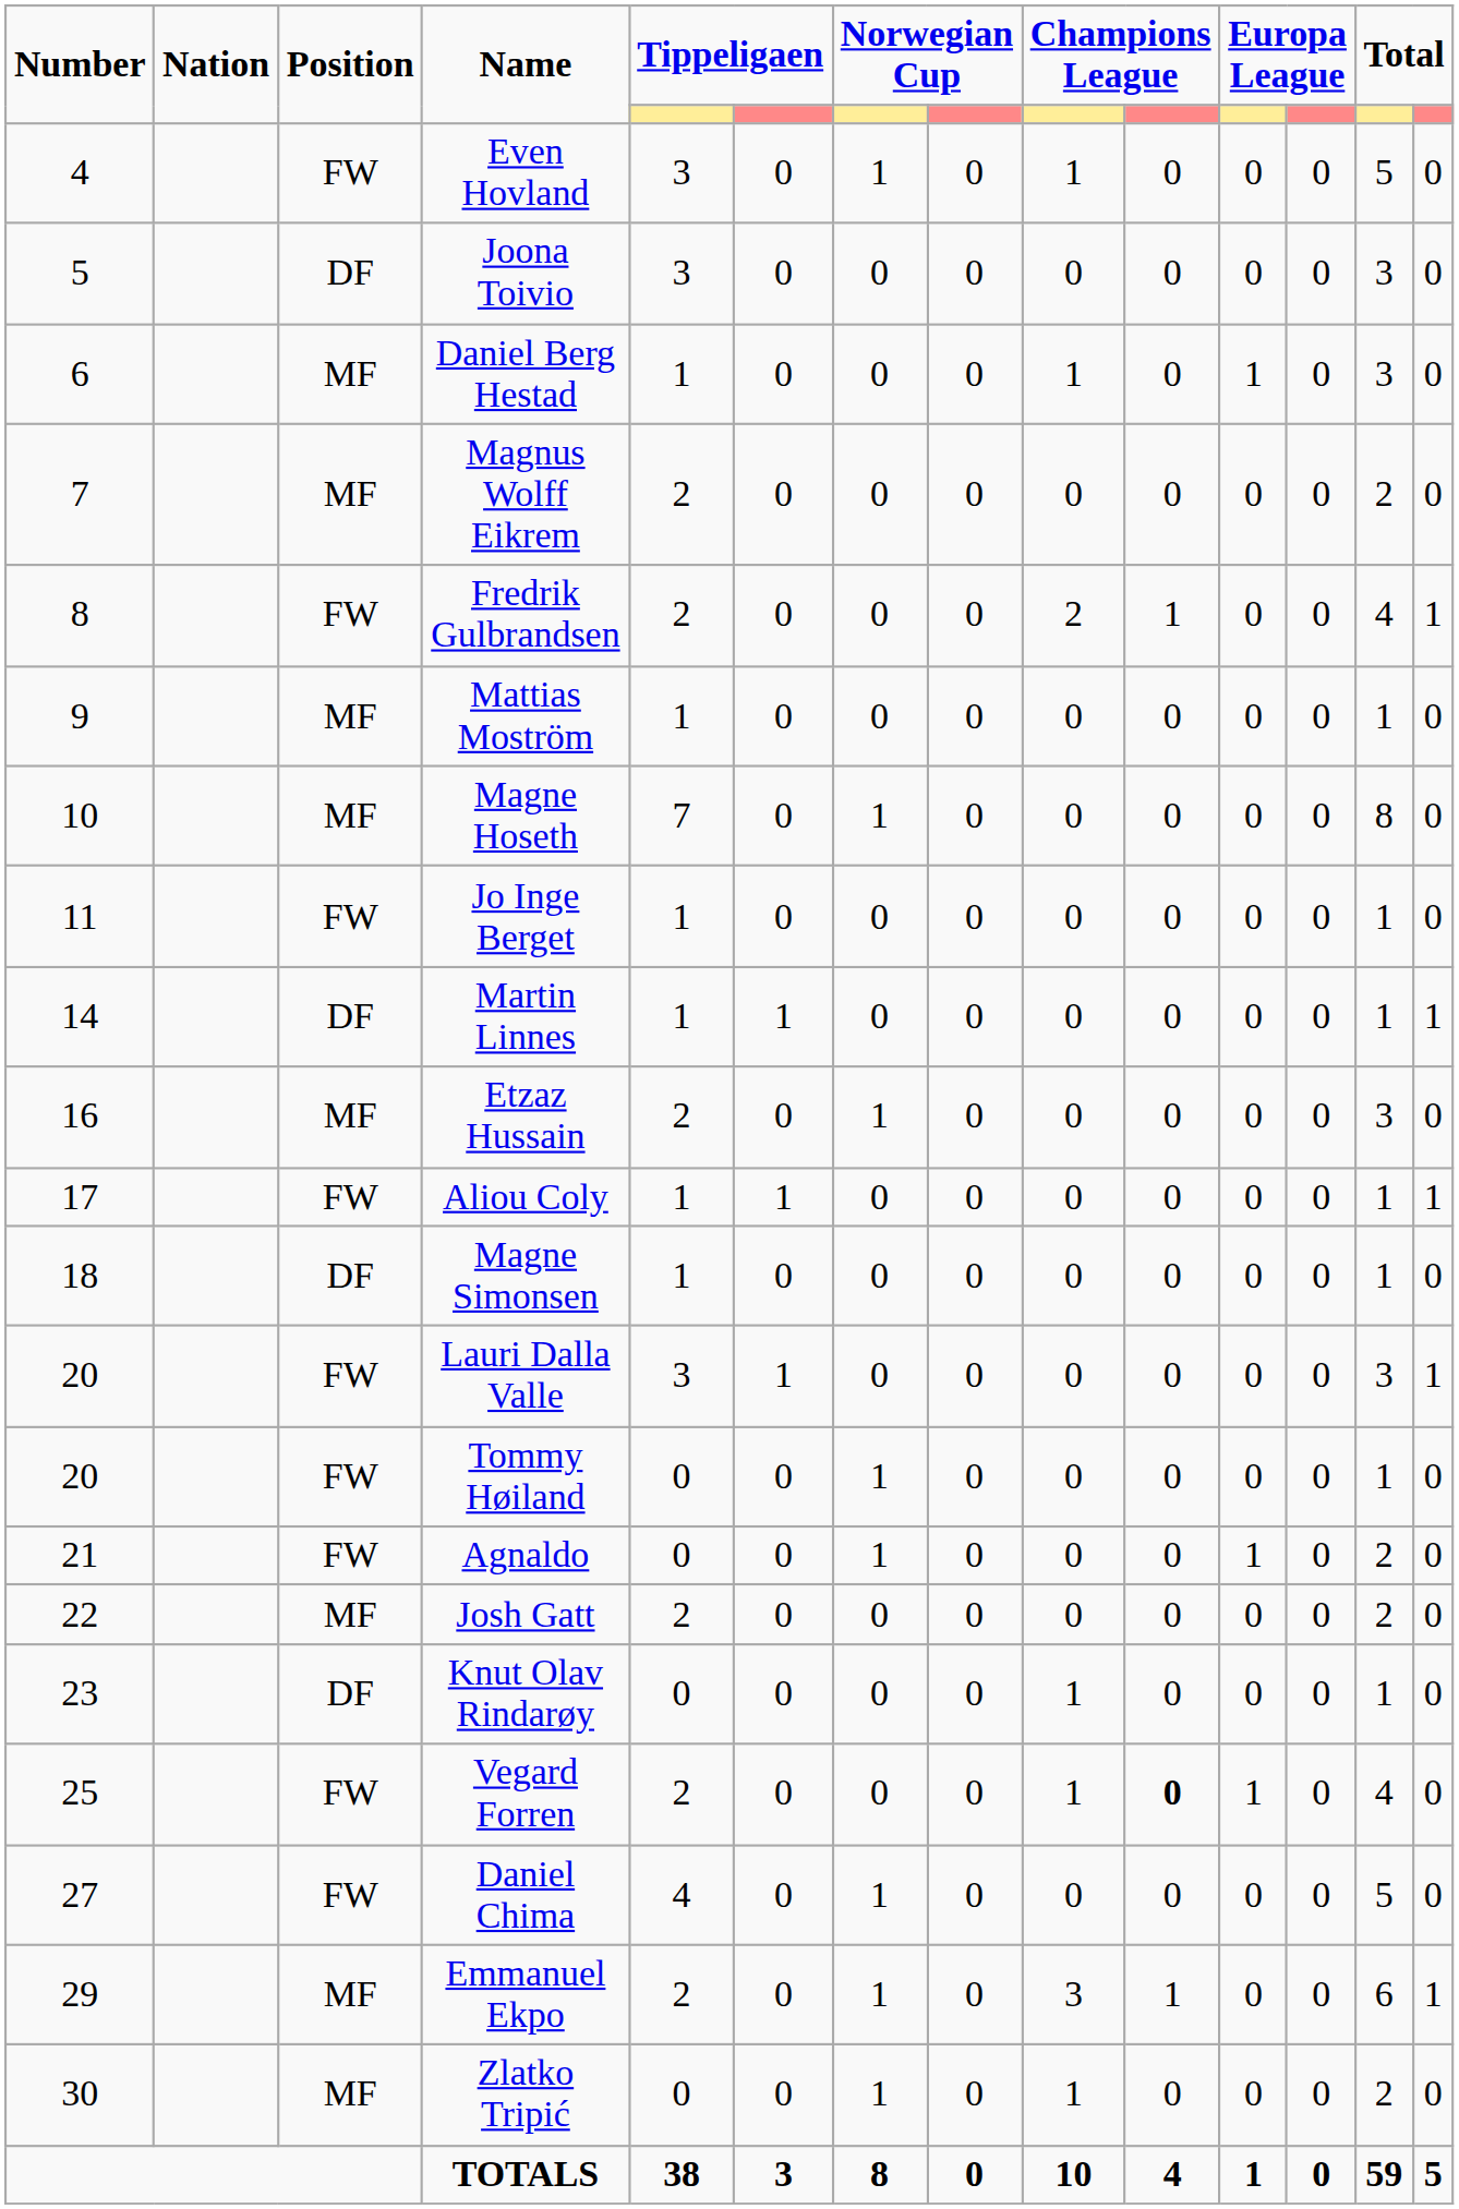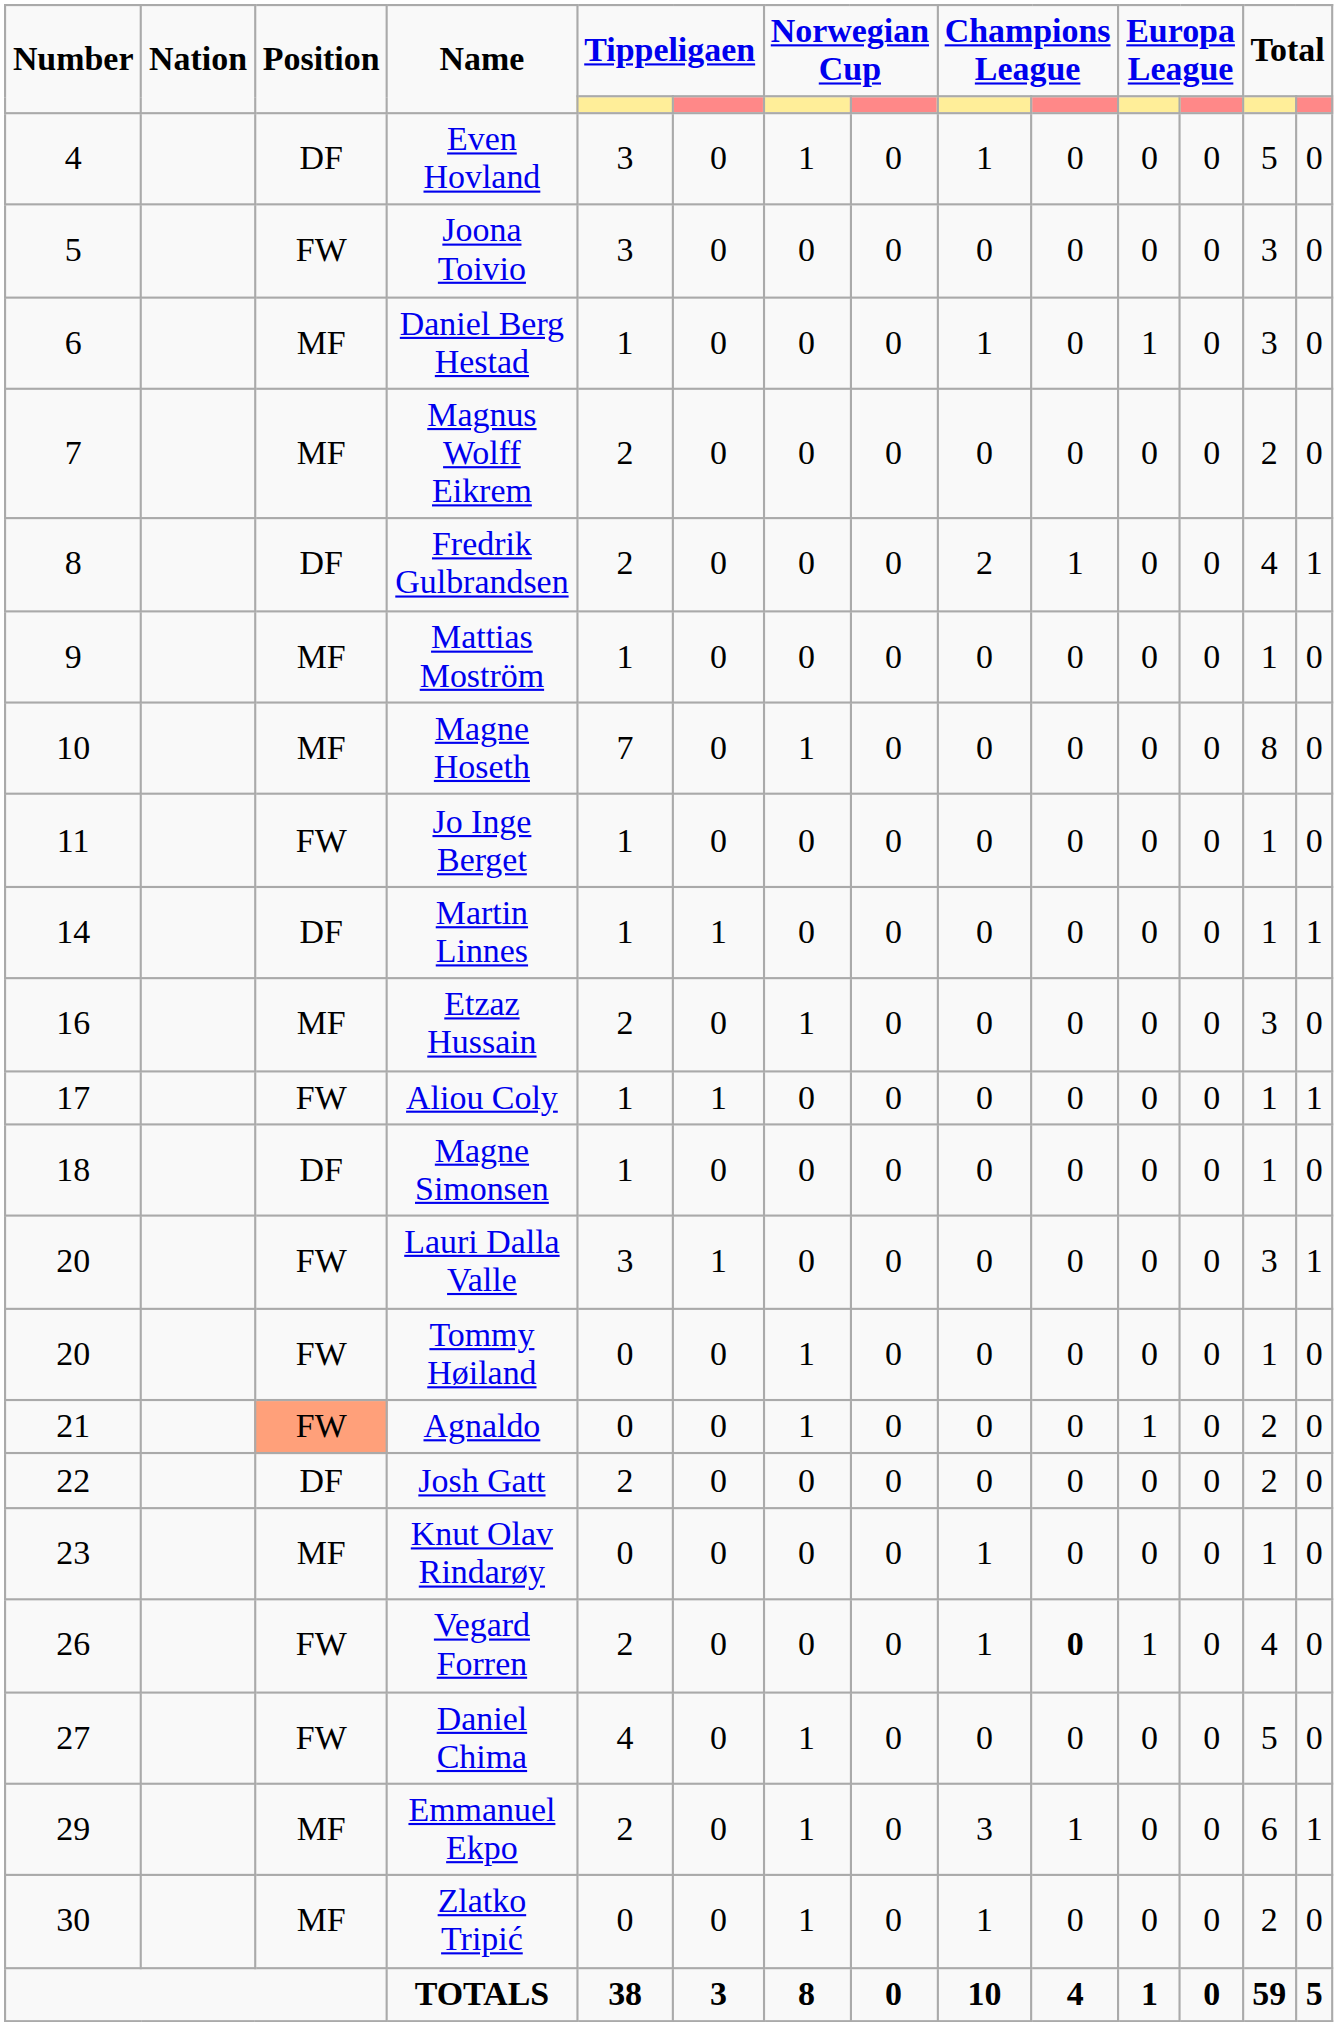Even Hovland | Position: FW -> DF
Joona Toivio | Position: DF -> FW
Fredrik Gulbrandsen | Position: FW -> DF
Agnaldo | Position: no background -> lightsalmon background
Josh Gatt | Position: MF -> DF
Knut Olav Rindarøy | Position: DF -> MF
Vegard Forren | Number: 25 -> 26
